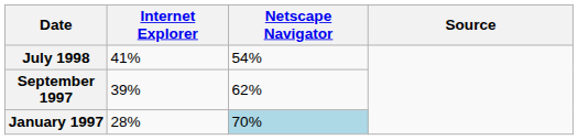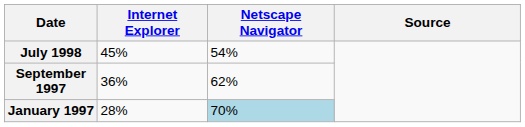July 1998 | Internet Explorer: 41% -> 45%
September 1997 | Internet Explorer: 39% -> 36%
